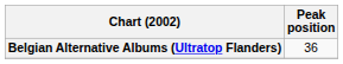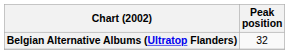Belgian Alternative Albums (Ultratop Flanders) | Peak position: 36 -> 32
